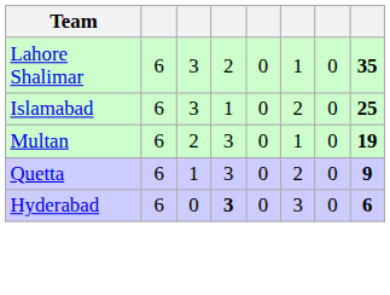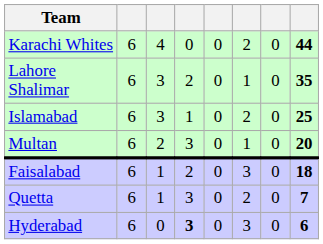+ row: Karachi Whites | 6 | 4 | 0 | 0 | 2 | 0 | 44
Multan | column 8: 19 -> 20
+ row: Faisalabad | 6 | 1 | 2 | 0 | 3 | 0 | 18
Quetta | column 8: 9 -> 7
